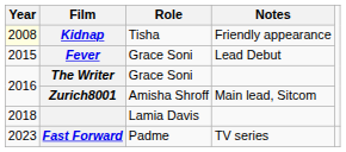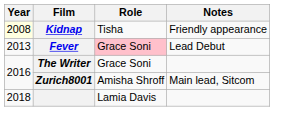Fever | Year: 2015 -> 2013
Fever | Role: no background -> pink background
- row: 2023 | Fast Forward | Padme | TV series
